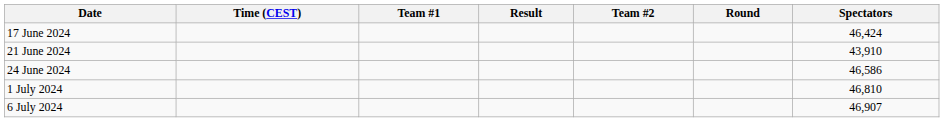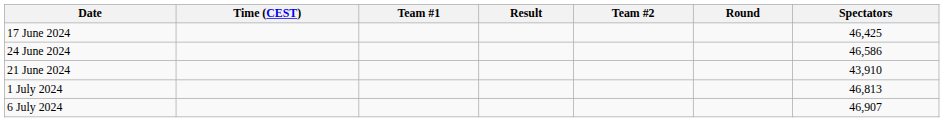17 June 2024 | Spectators: 46,424 -> 46,425
rows swapped: 21 June 2024 <-> 24 June 2024
1 July 2024 | Spectators: 46,810 -> 46,813
